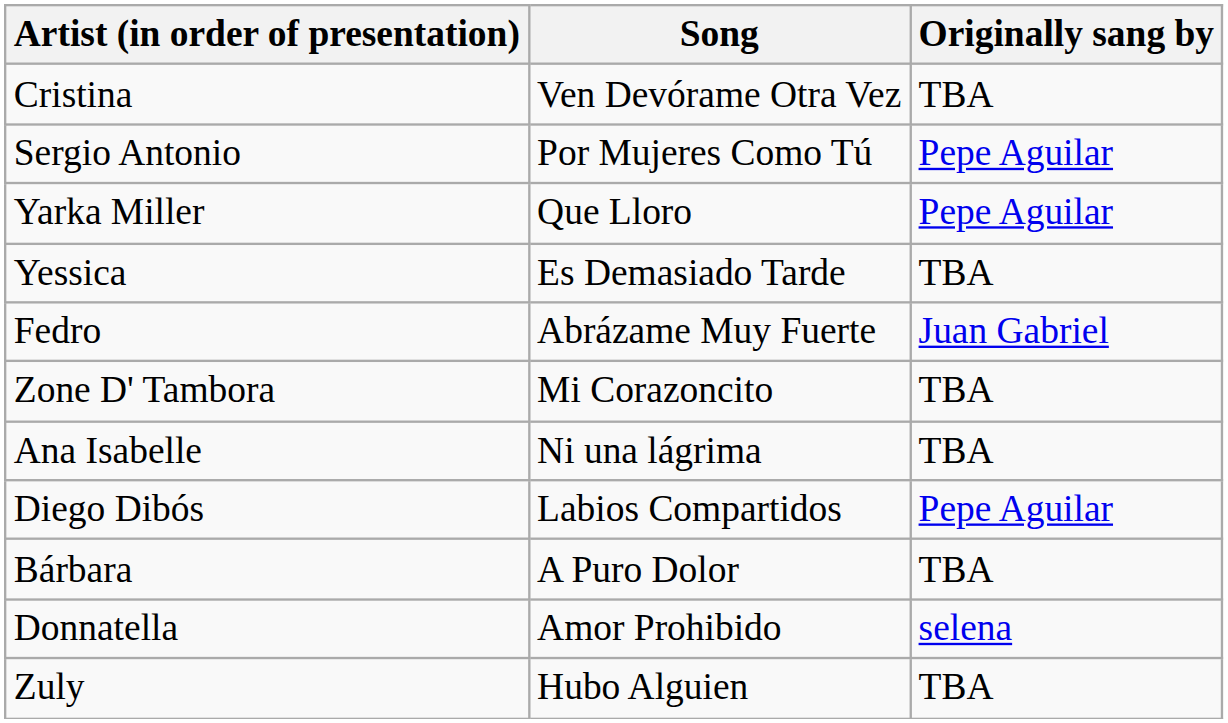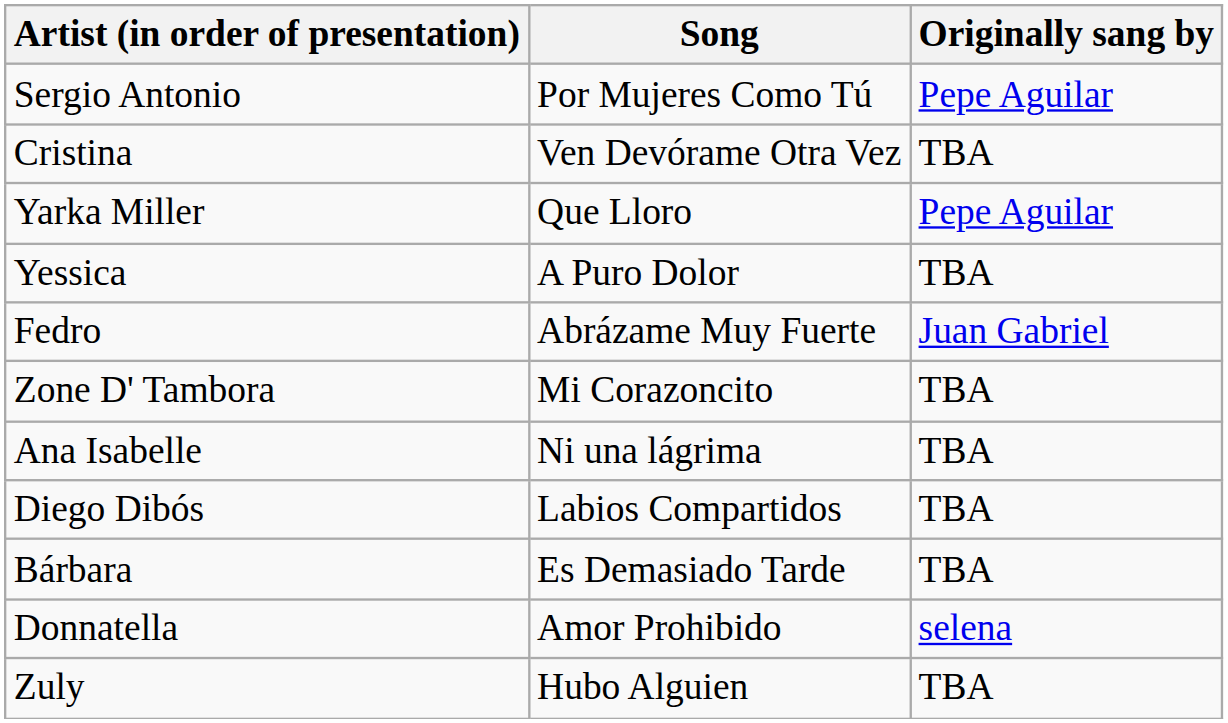rows swapped: Sergio Antonio <-> Cristina
Yessica | Song: Es Demasiado Tarde -> A Puro Dolor
Diego Dibós | Originally sang by: Pepe Aguilar -> TBA
Bárbara | Song: A Puro Dolor -> Es Demasiado Tarde
